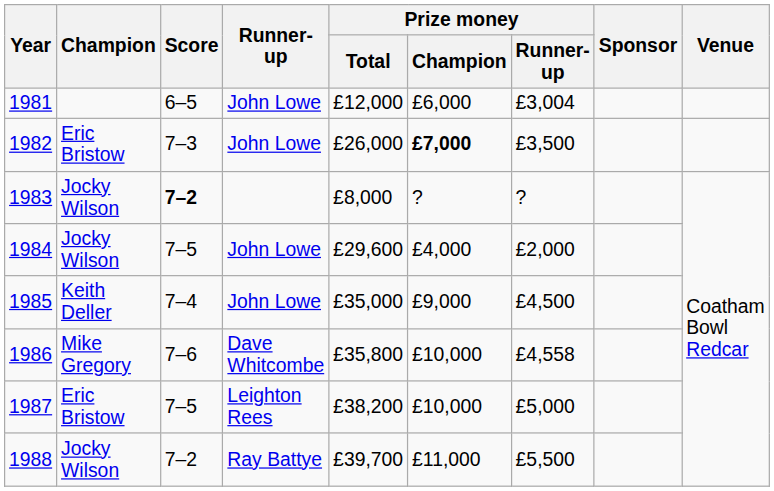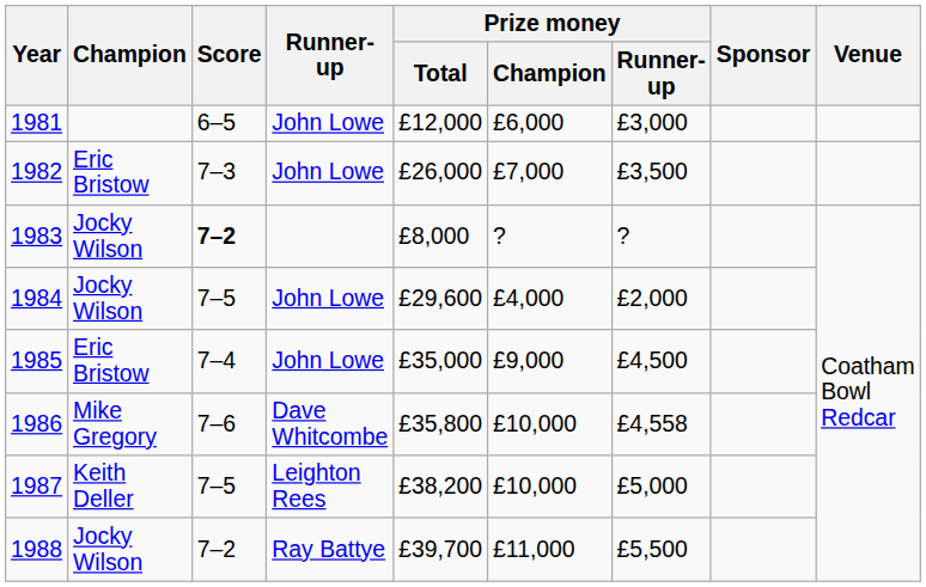1981 | Prize money / Runner-up: £3,004 -> £3,000
1982 | Prize money / Champion: bold -> normal
1985 | Champion: Keith Deller -> Eric Bristow
1987 | Champion: Eric Bristow -> Keith Deller
